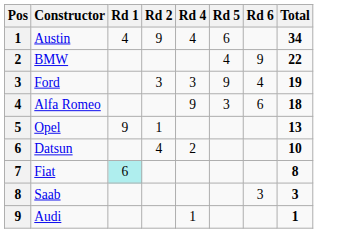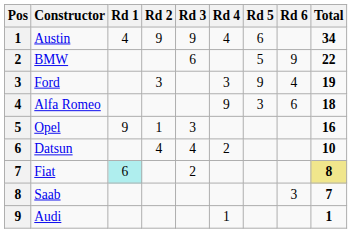+ column: Rd 3 | 9 | 6 | 3 | 4 | 2
BMW | Rd 5: 4 -> 5
Opel | Total: 13 -> 16
Fiat | Total: no background -> khaki background
Saab | Total: 3 -> 7
